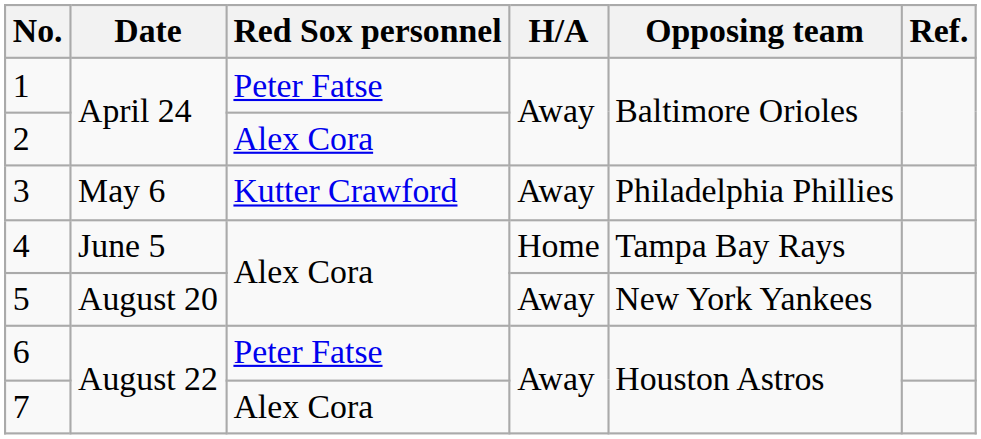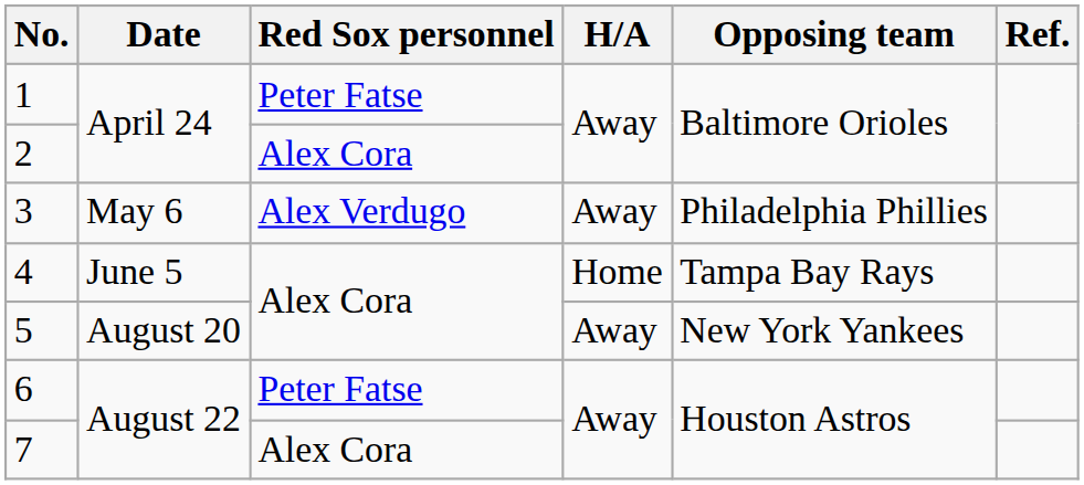3 | Red Sox personnel: Kutter Crawford -> Alex Verdugo
